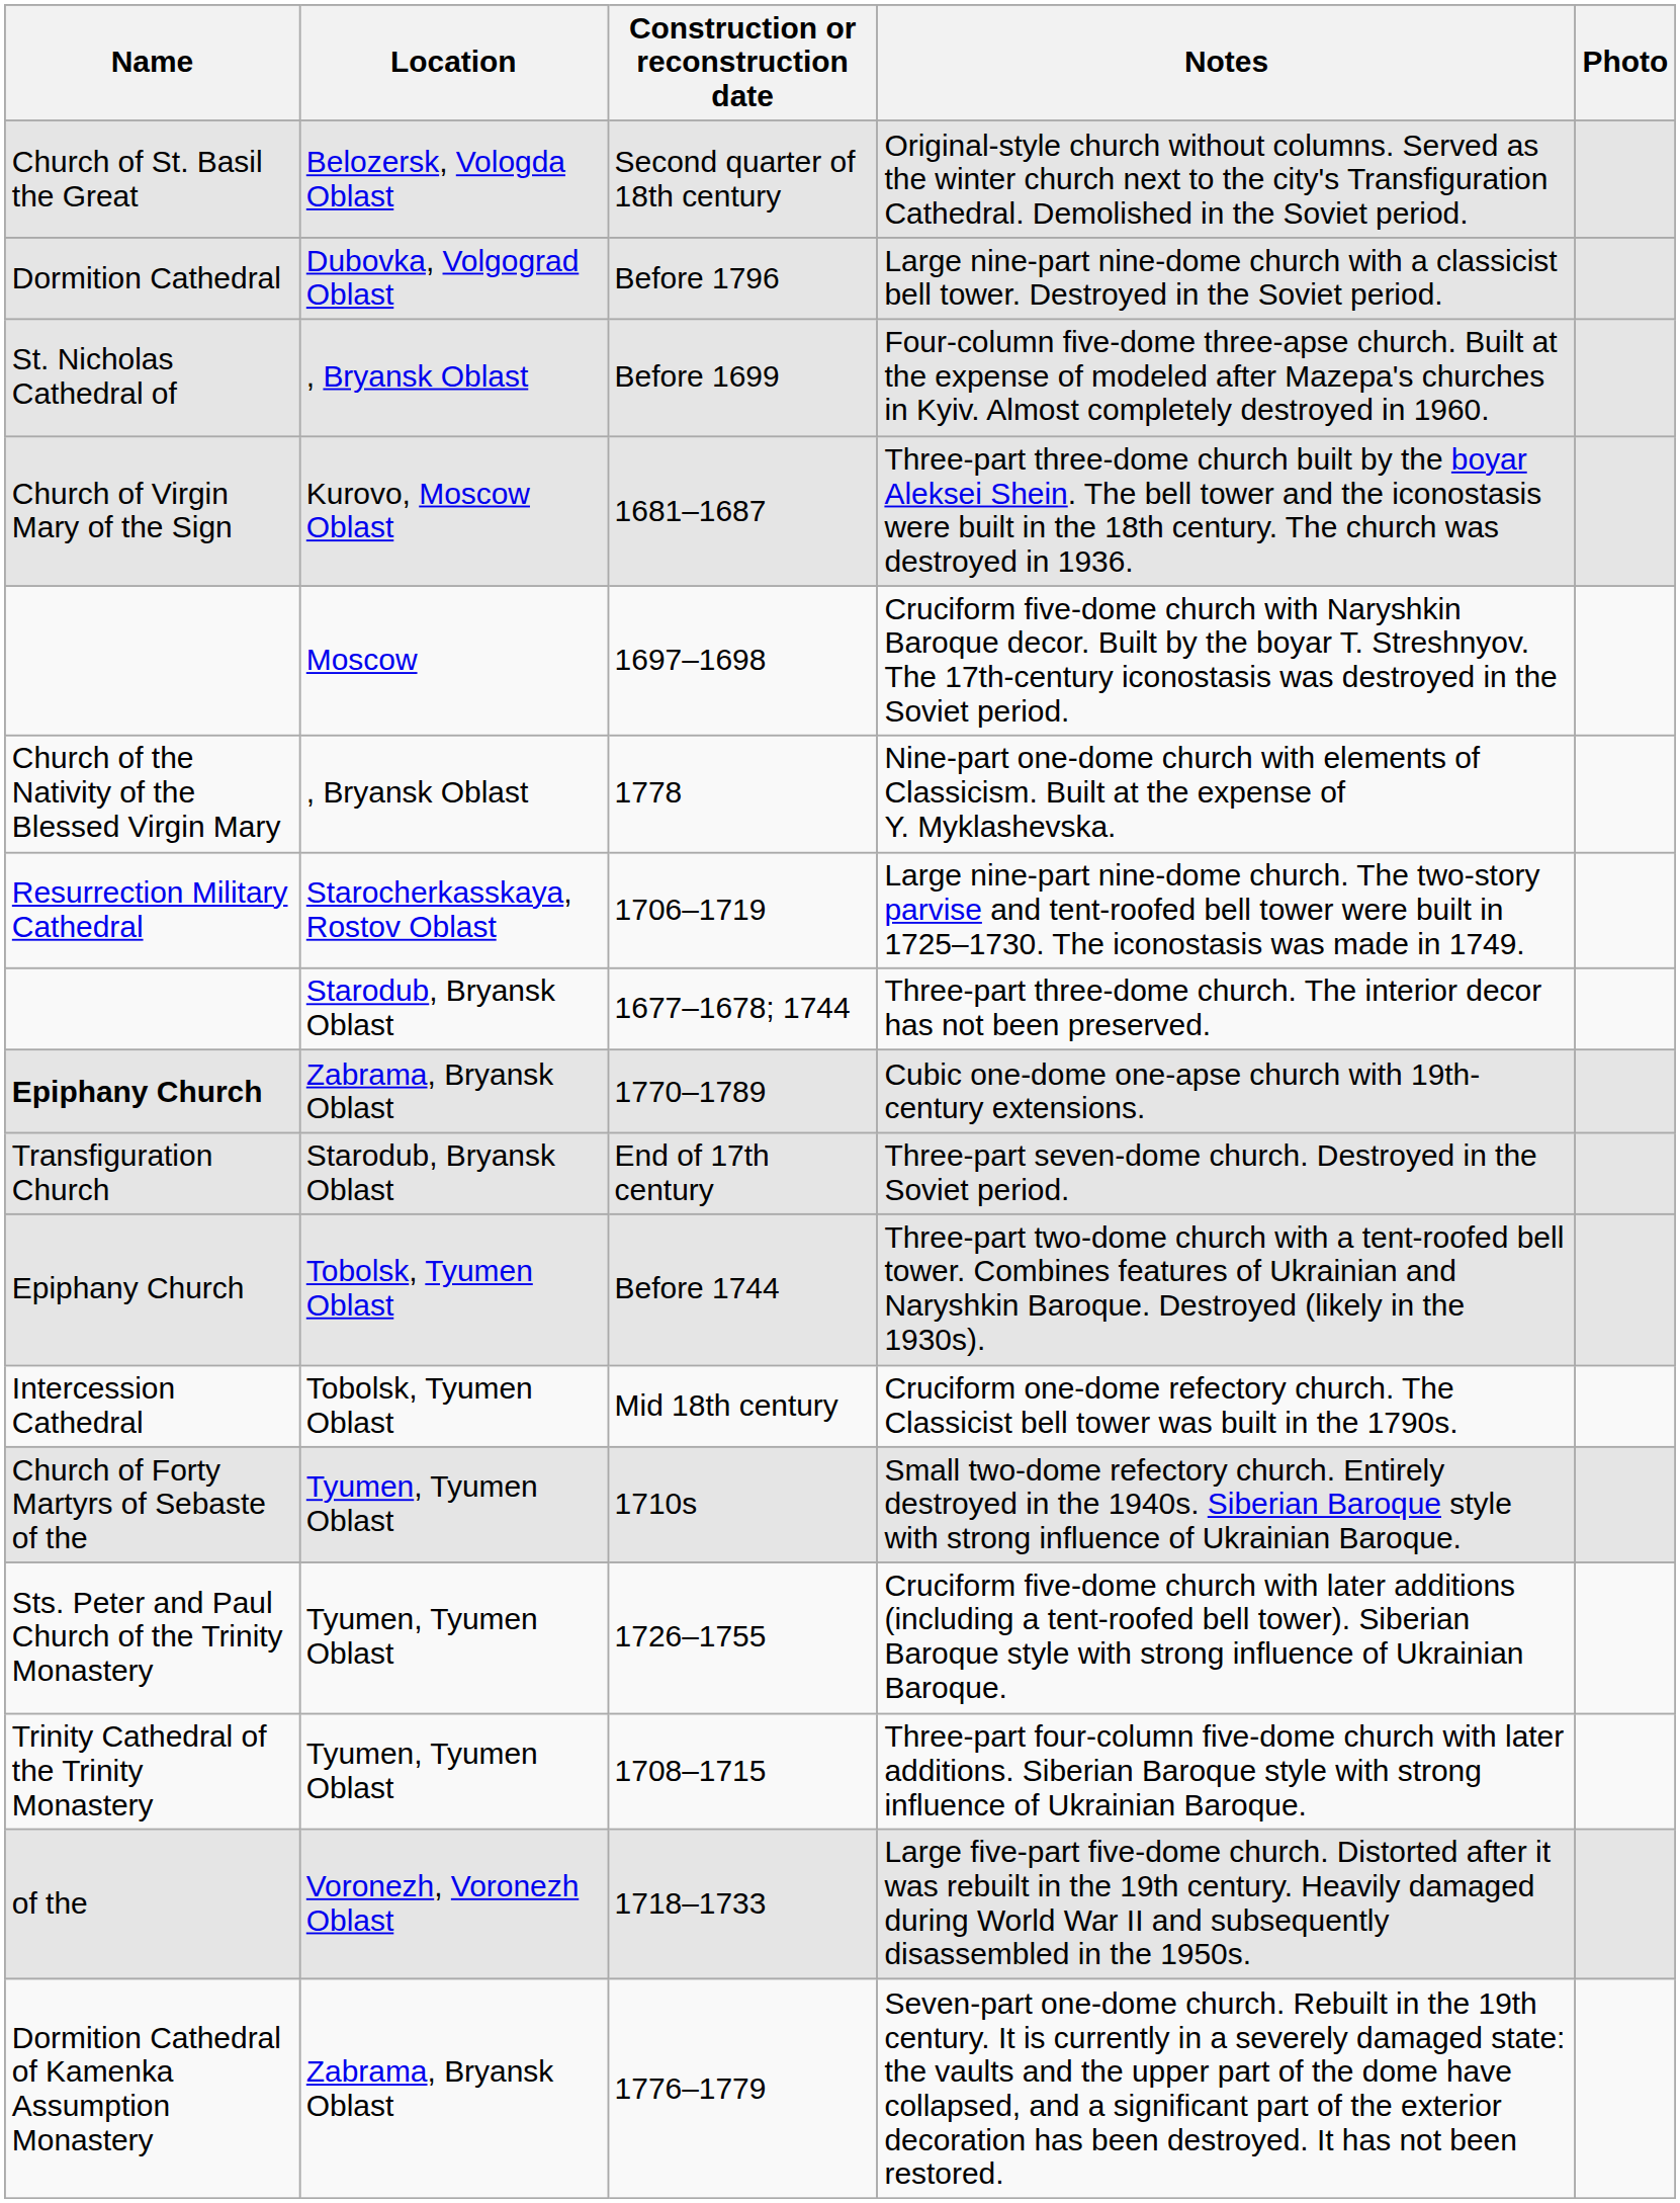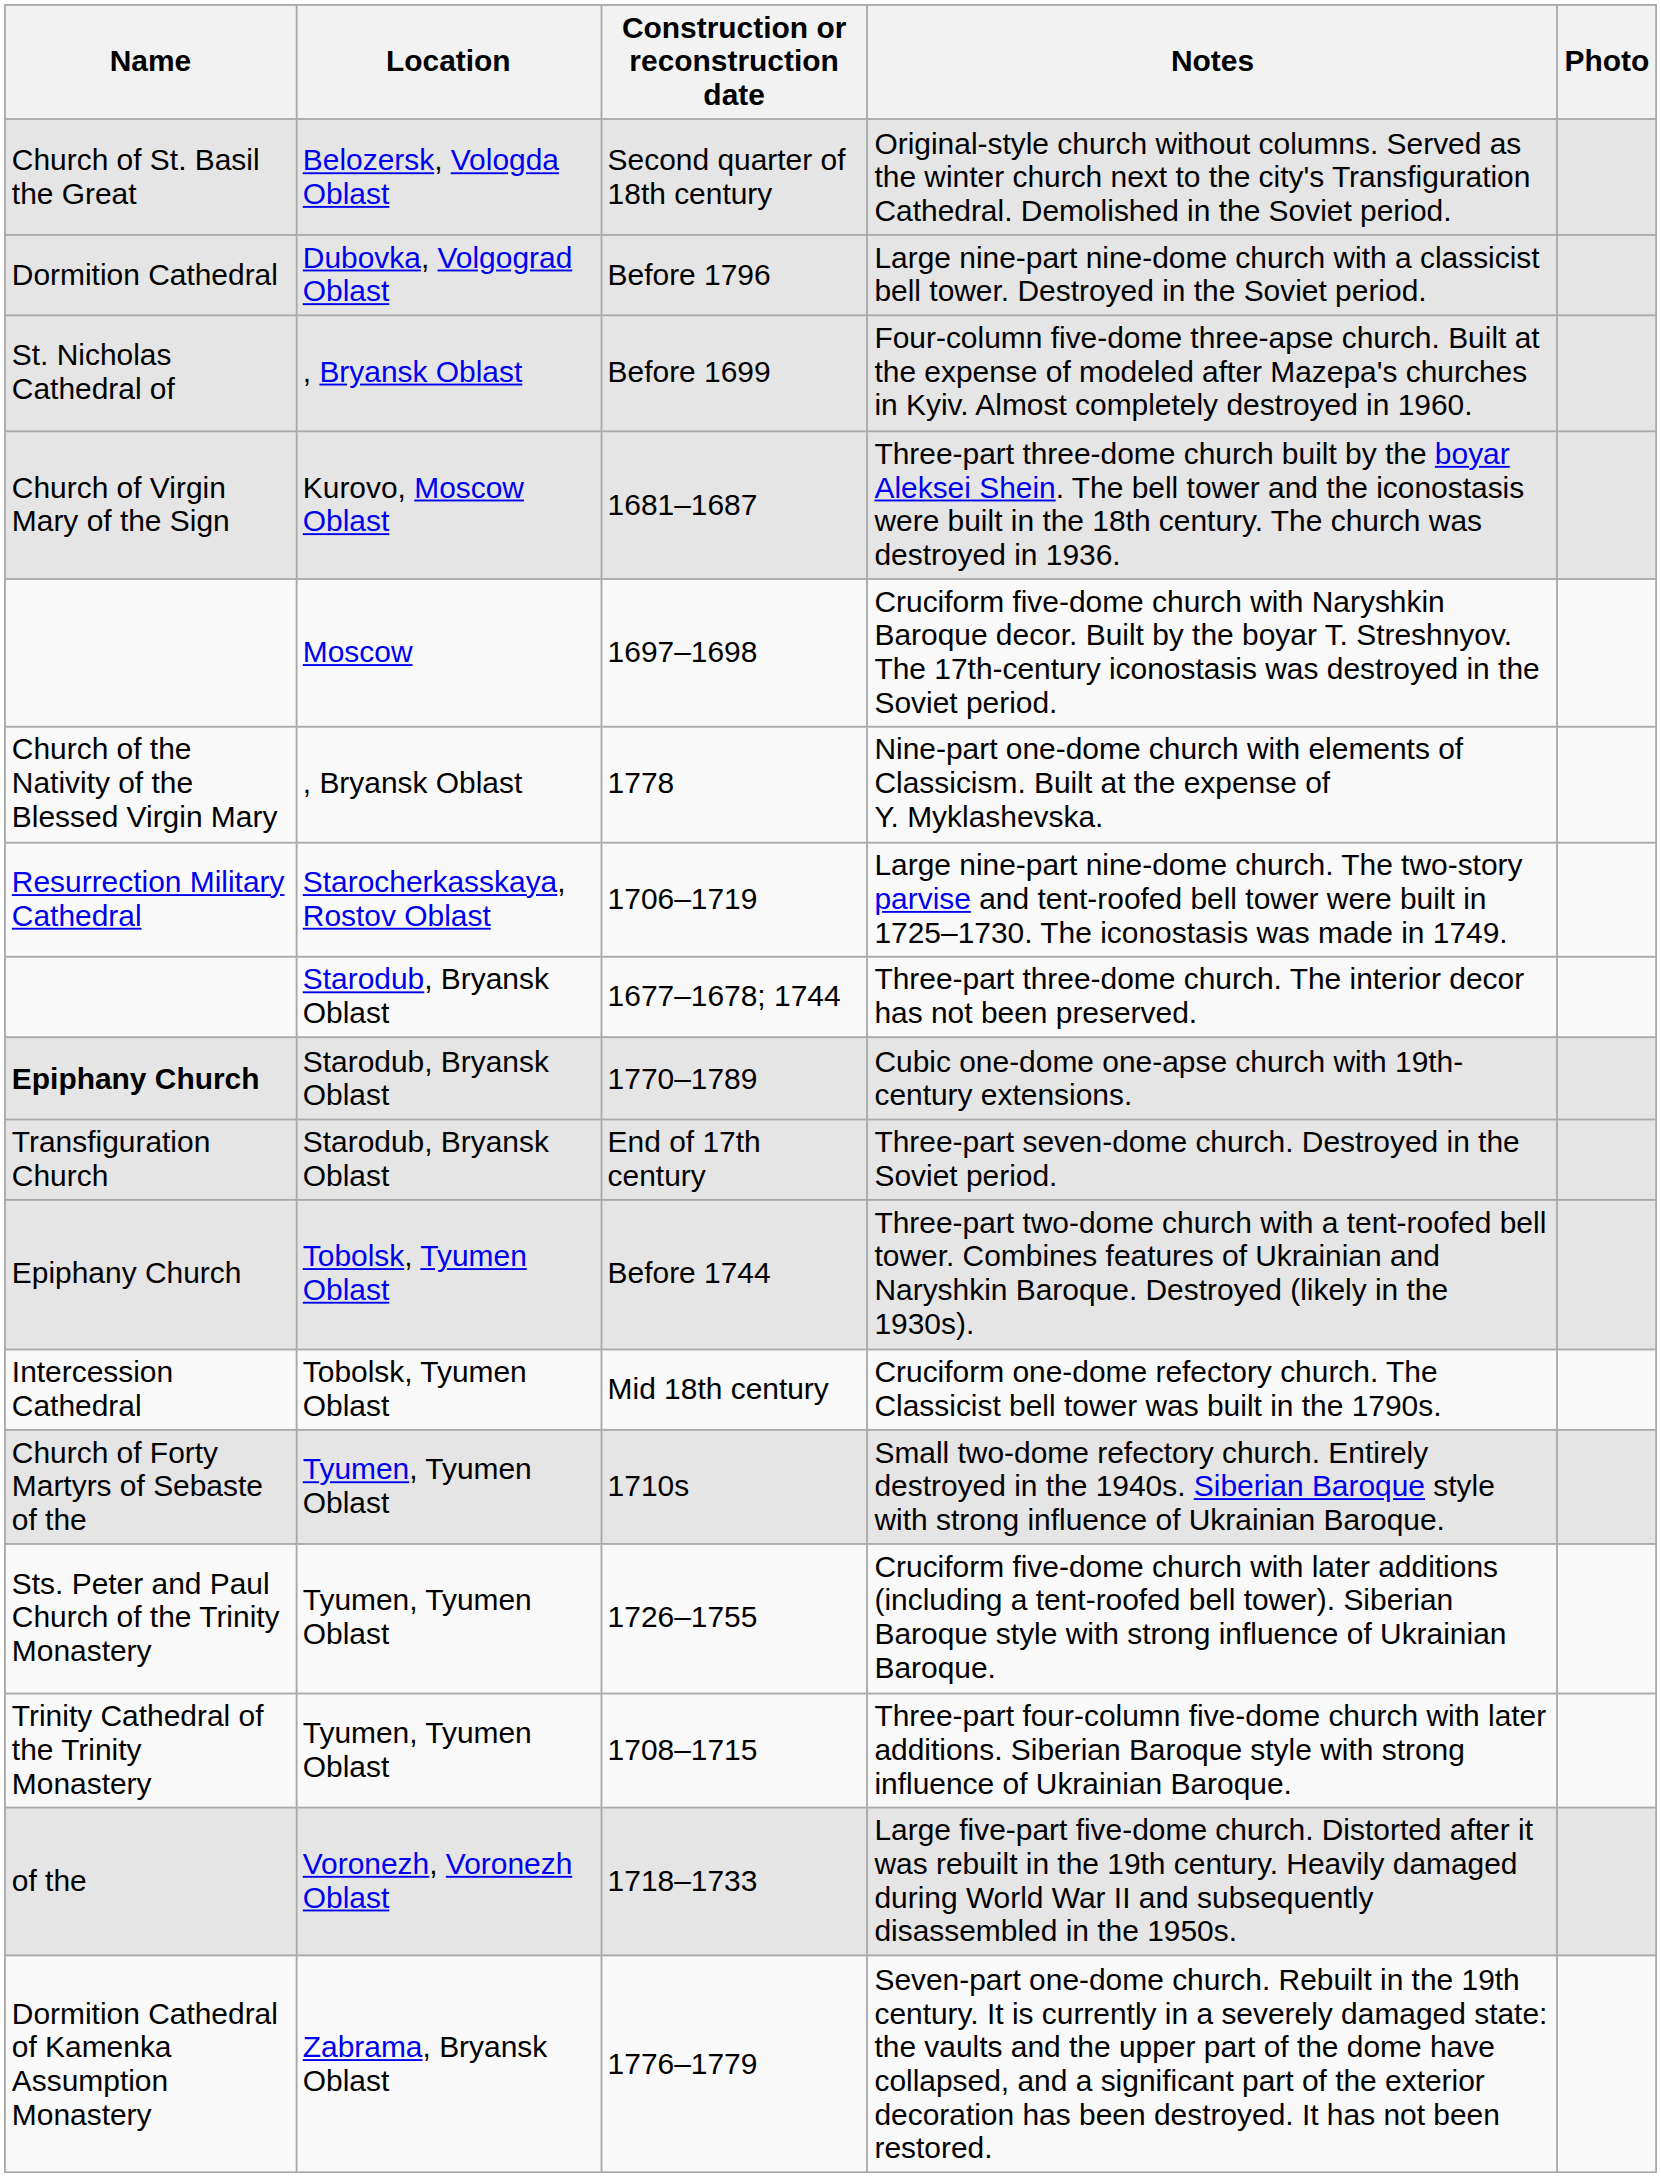Cubic one-dome one-apse church with 19th-century extensions. | Location: Zabrama, Bryansk Oblast -> Starodub, Bryansk Oblast
